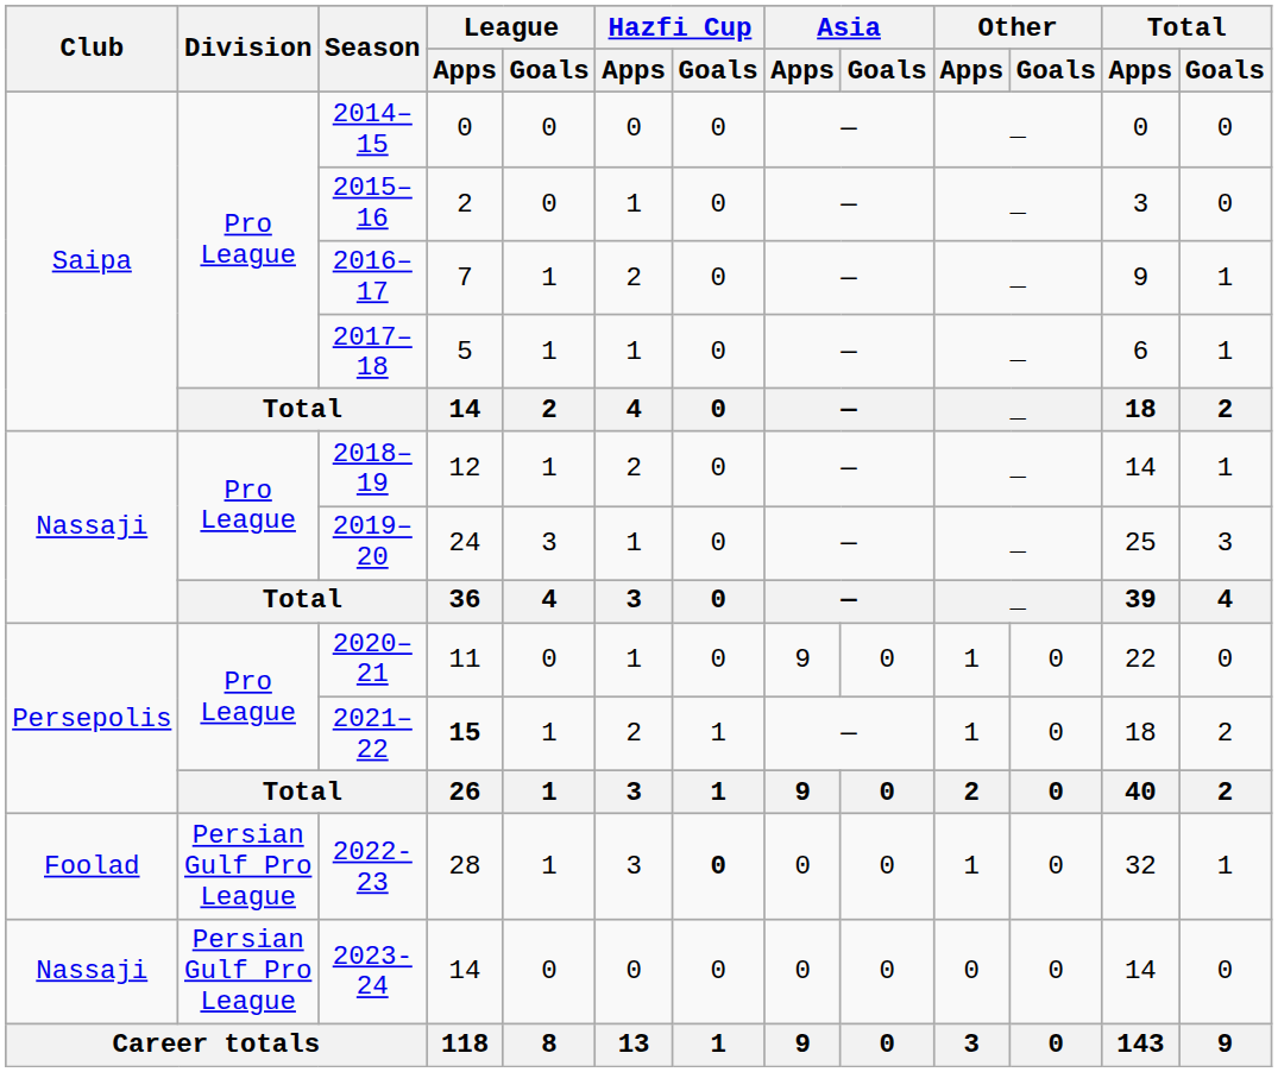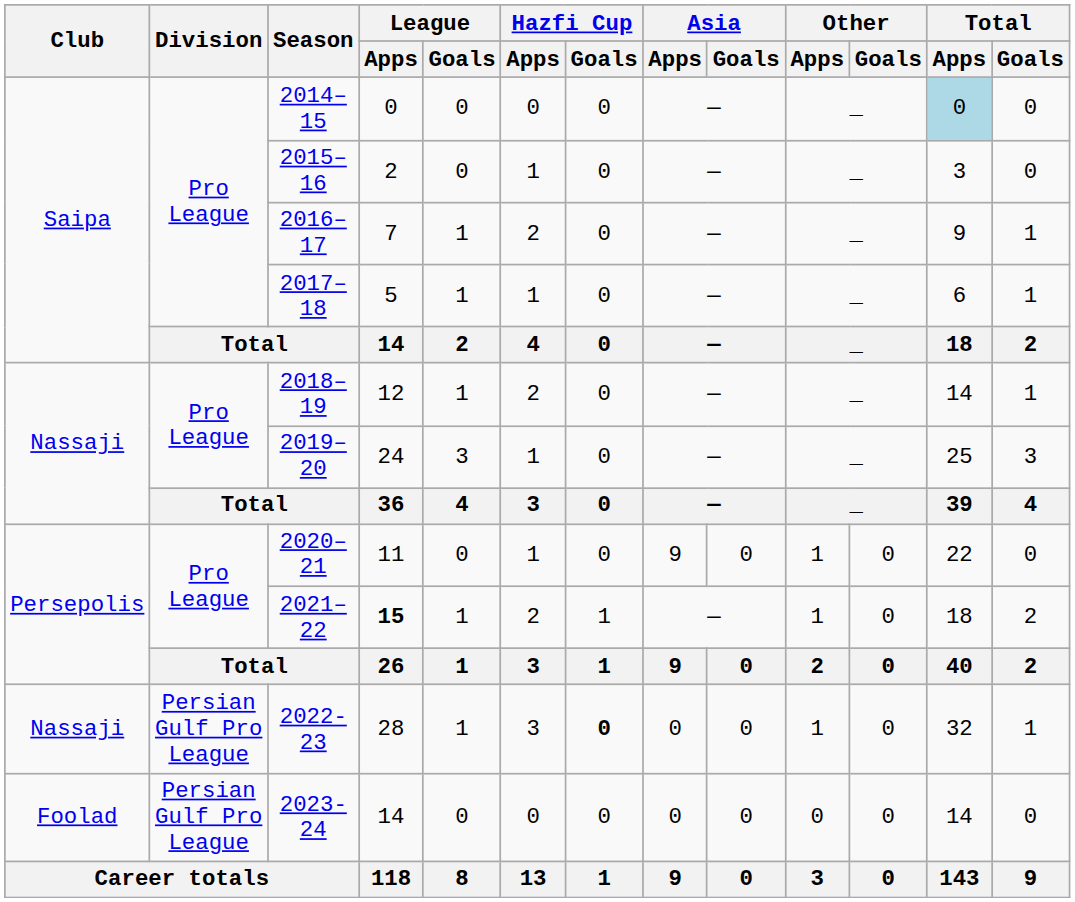2014–15 | Total / Apps: no background -> lightblue background
2022-23 | Club: Foolad -> Nassaji
2023-24 | Club: Nassaji -> Foolad
